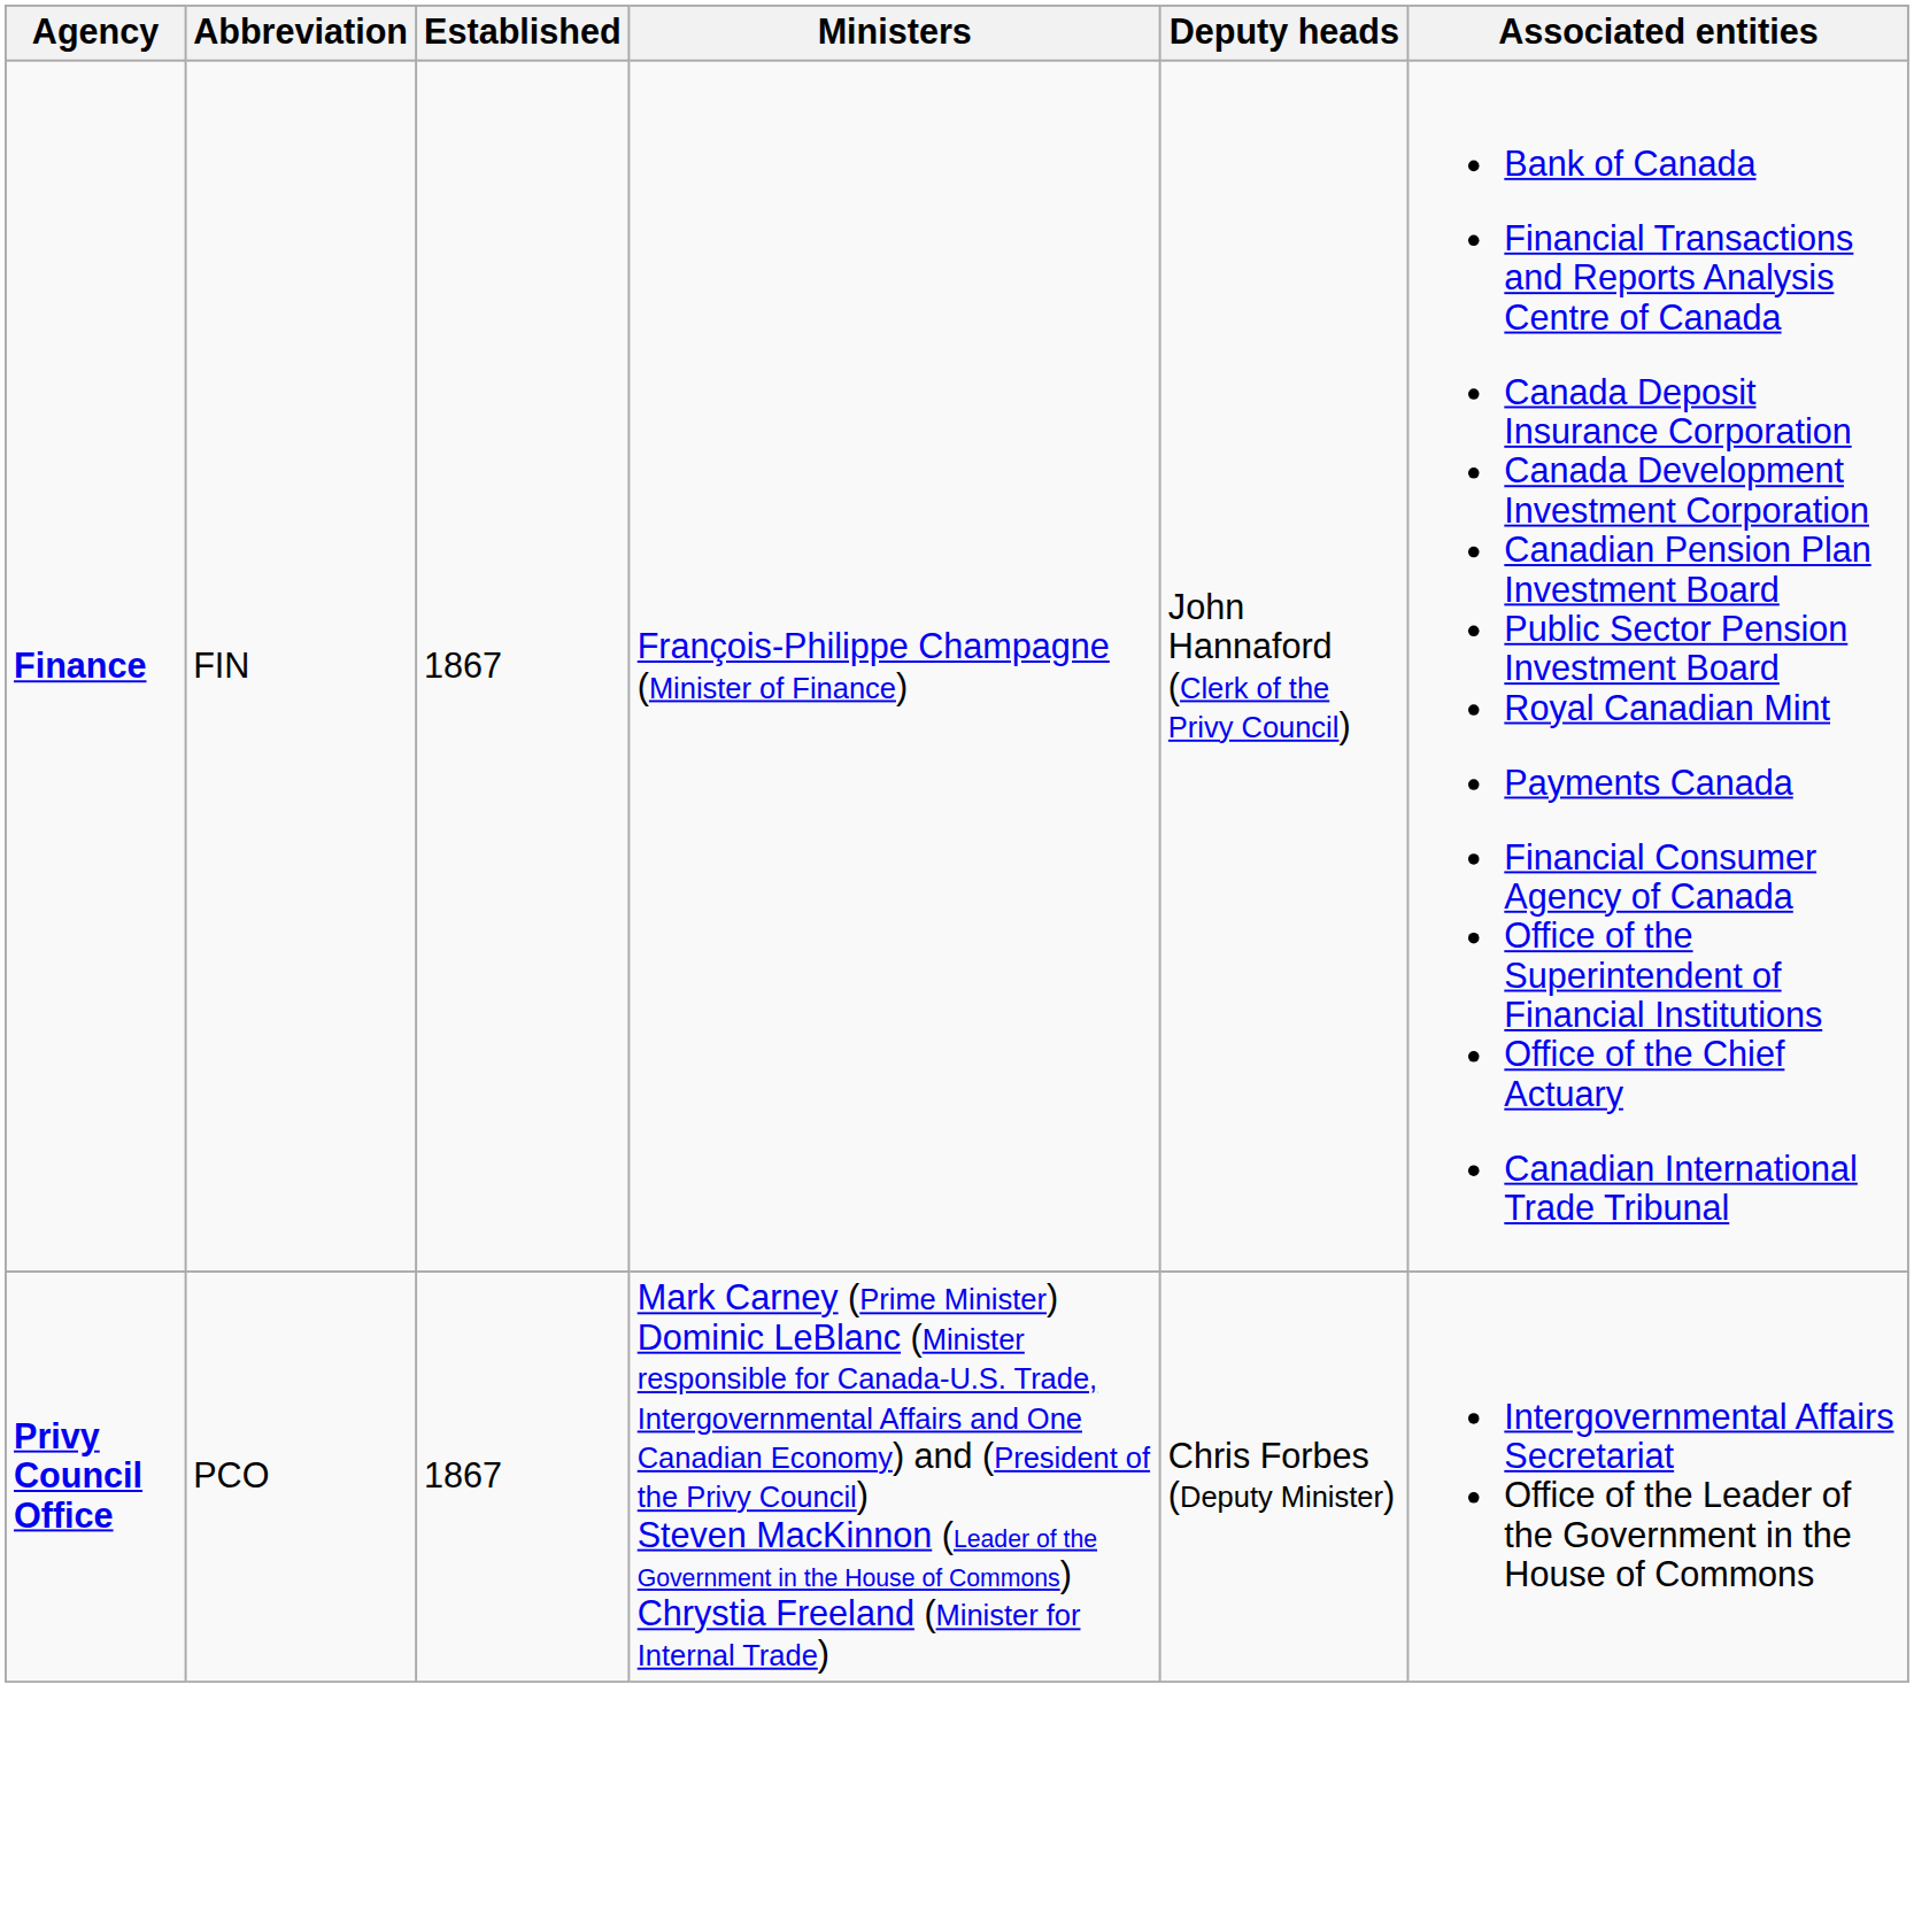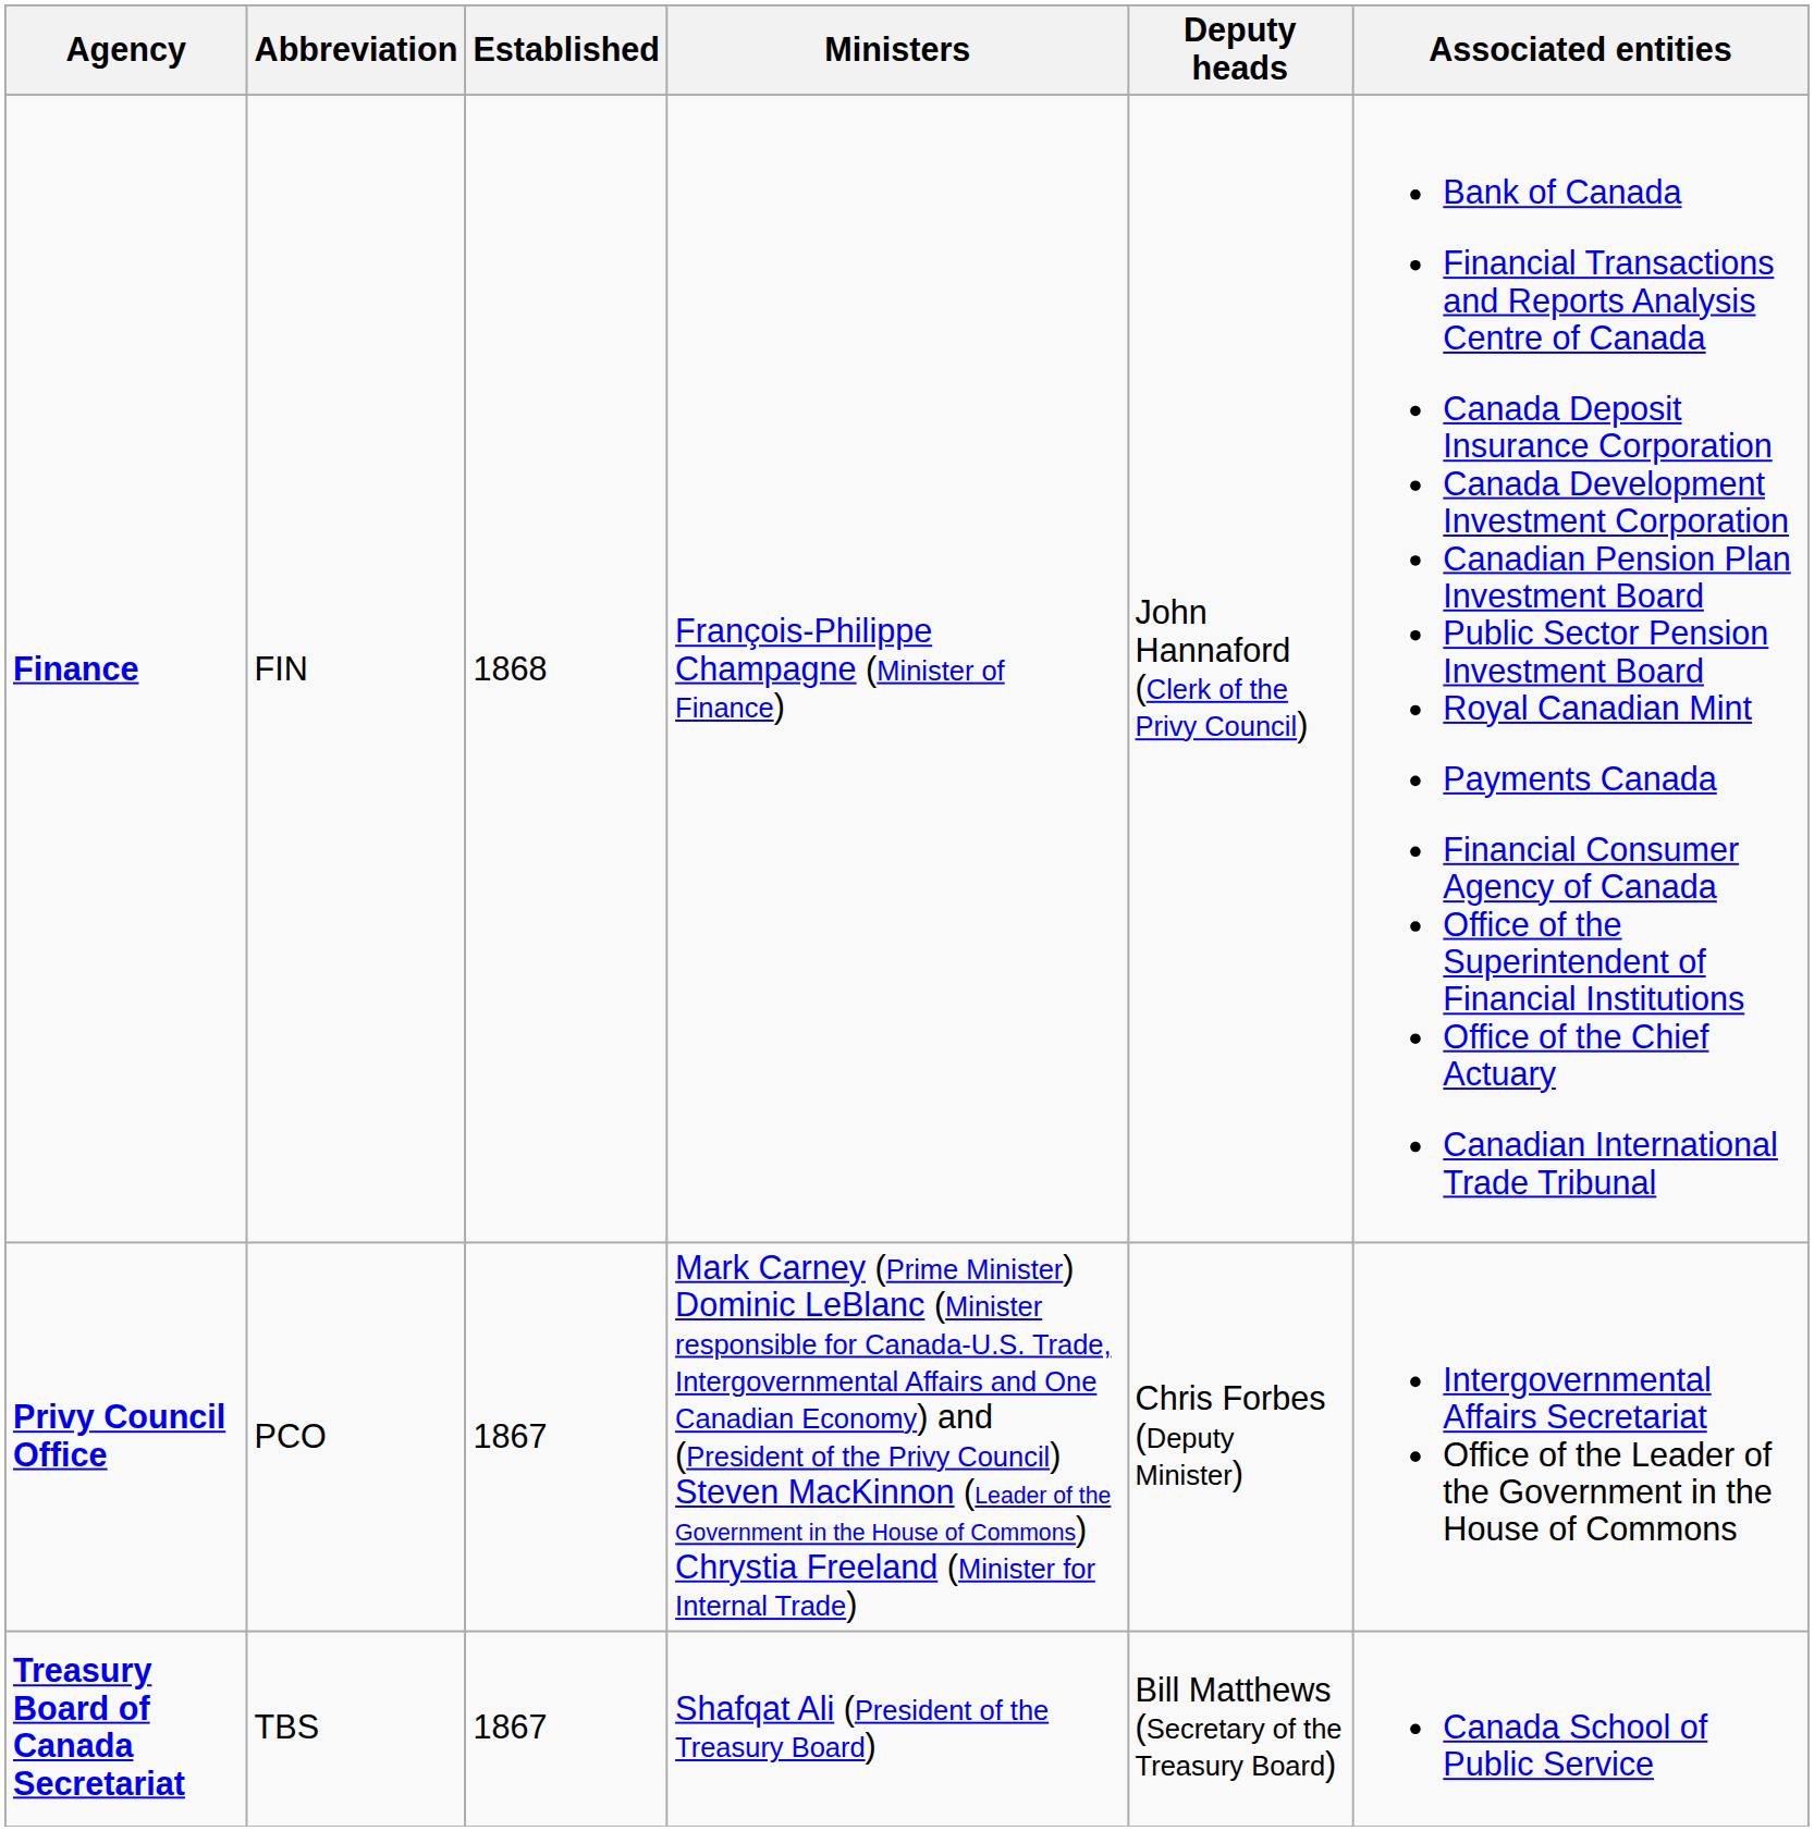Finance | Established: 1867 -> 1868
+ row: Treasury Board of Canada Secretariat | TBS | 1867 | Shafqat Ali (President of the Treasury Board) | Bill Matthews (Secretary of the Treasury Board) | Canada School of Public Service
